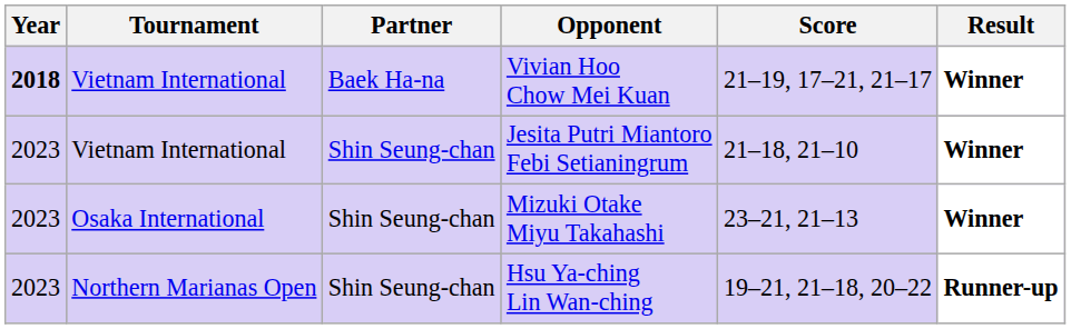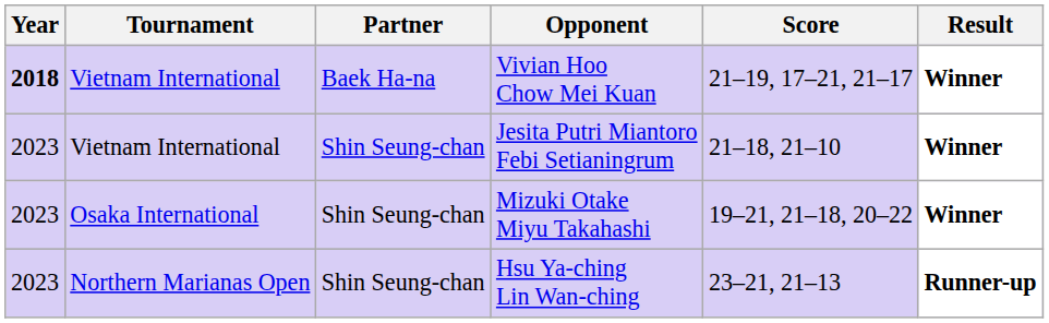Mizuki Otake Miyu Takahashi | Score: 23–21, 21–13 -> 19–21, 21–18, 20–22
Hsu Ya-ching Lin Wan-ching | Score: 19–21, 21–18, 20–22 -> 23–21, 21–13
